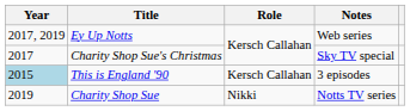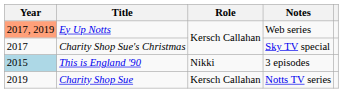Ey Up Notts | Year: no background -> lightsalmon background
This is England '90 | Role: Kersch Callahan -> Nikki
Charity Shop Sue | Role: Nikki -> Kersch Callahan
